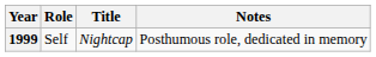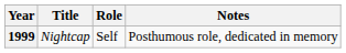columns swapped: Title <-> Role
